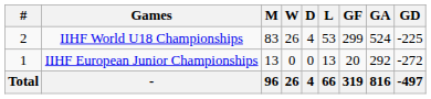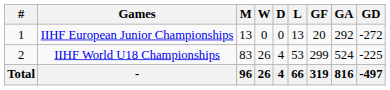rows swapped: IIHF European Junior Championships <-> IIHF World U18 Championships
